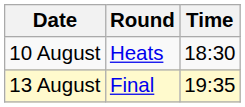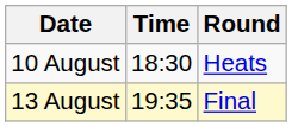columns swapped: Time <-> Round
